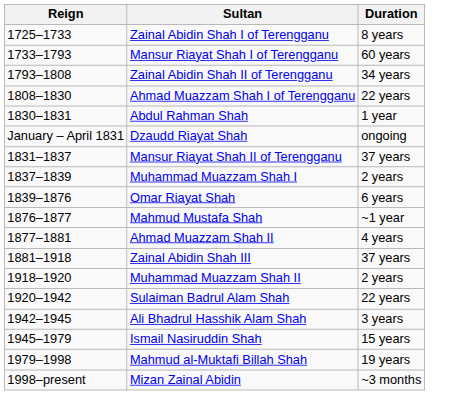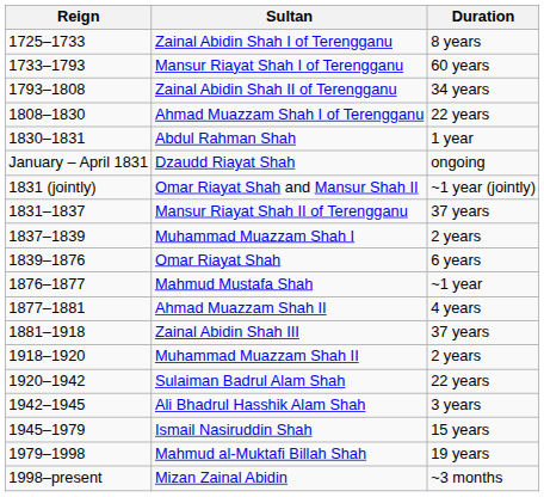+ row: 1831 (jointly) | Omar Riayat Shah and Mansur Shah II | ~1 year (jointly)
